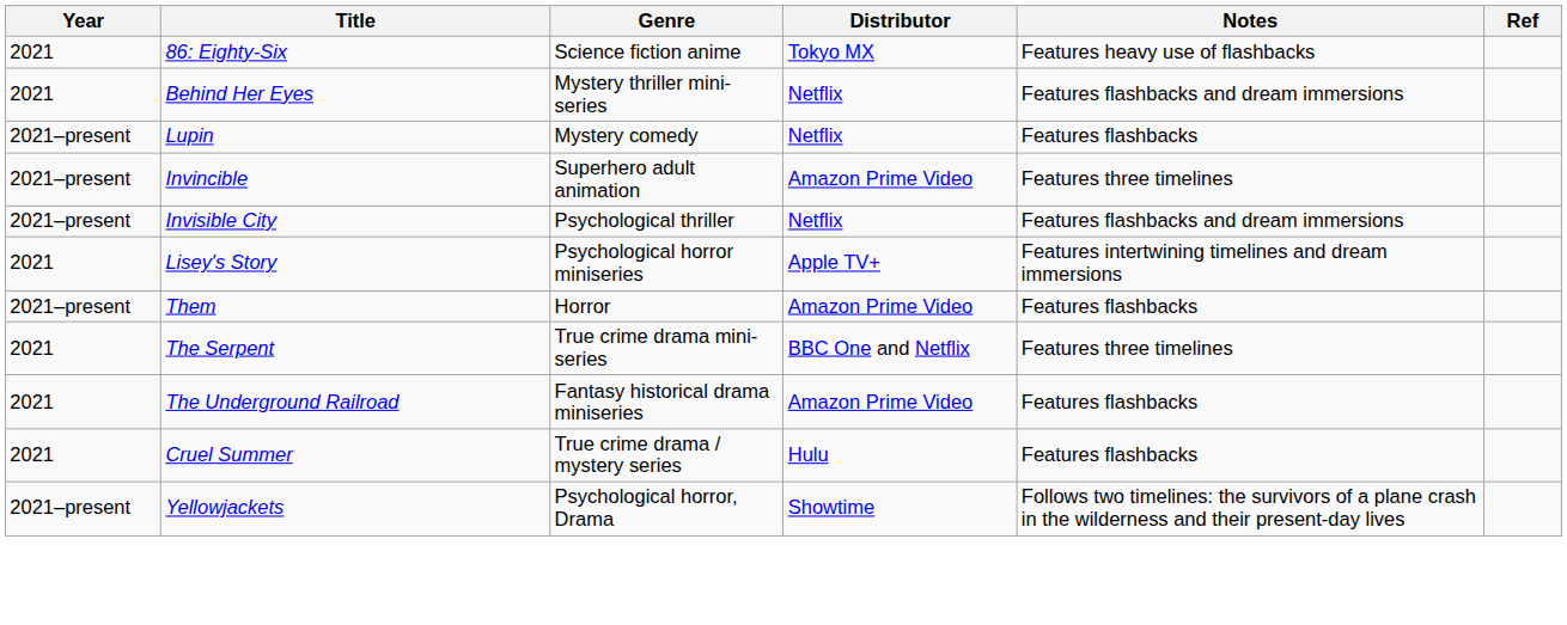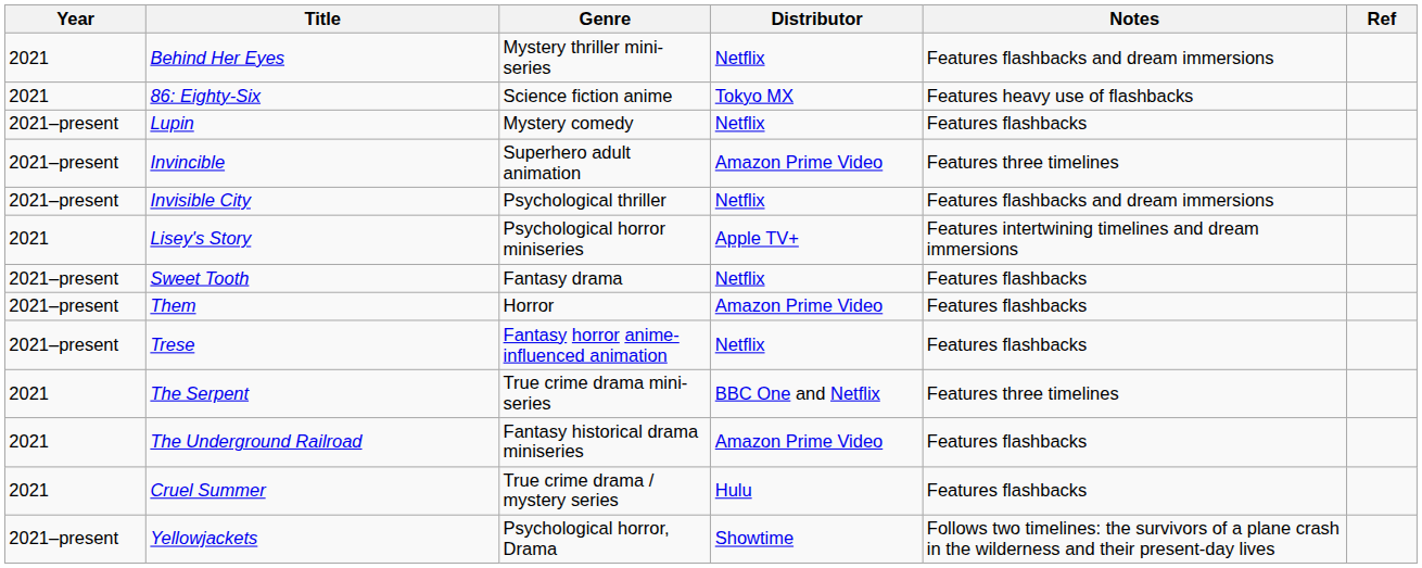rows swapped: 86: Eighty-Six <-> Behind Her Eyes
+ row: 2021–present | Sweet Tooth | Fantasy drama | Netflix | Features flashbacks
+ row: 2021–present | Trese | Fantasy horror anime-influenced animation | Netflix | Features flashbacks
